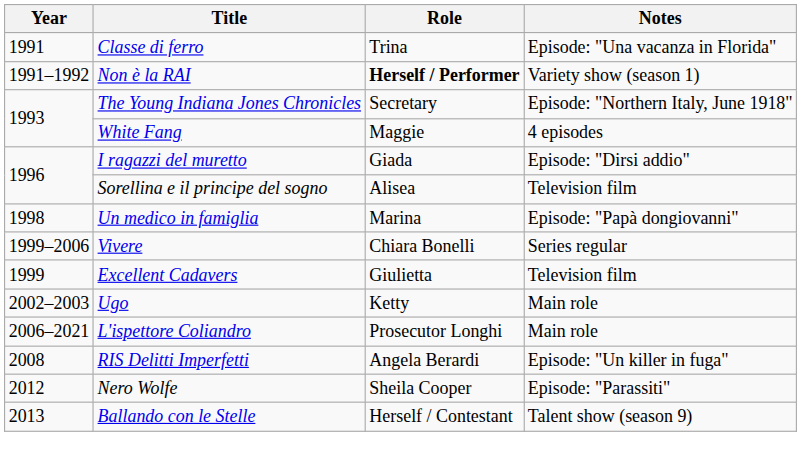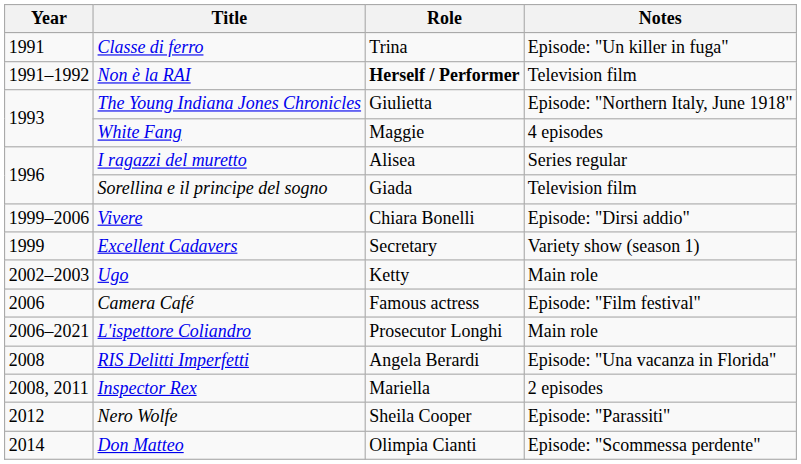Classe di ferro | Notes: Episode: "Una vacanza in Florida" -> Episode: "Un killer in fuga"
Non è la RAI | Notes: Variety show (season 1) -> Television film
The Young Indiana Jones Chronicles | Role: Secretary -> Giulietta
I ragazzi del muretto | Role: Giada -> Alisea
I ragazzi del muretto | Notes: Episode: "Dirsi addio" -> Series regular
Sorellina e il principe del sogno | Role: Alisea -> Giada
- row: 1998 | Un medico in famiglia | Marina | Episode: "Papà dongiovanni"
Vivere | Notes: Series regular -> Episode: "Dirsi addio"
Excellent Cadavers | Role: Giulietta -> Secretary
Excellent Cadavers | Notes: Television film -> Variety show (season 1)
+ row: 2006 | Camera Café | Famous actress | Episode: "Film festival"
RIS Delitti Imperfetti | Notes: Episode: "Un killer in fuga" -> Episode: "Una vacanza in Florida"
+ row: 2008, 2011 | Inspector Rex | Mariella | 2 episodes
- row: 2013 | Ballando con le Stelle | Herself / Contestant | Talent show (season 9)
+ row: 2014 | Don Matteo | Olimpia Cianti | Episode: "Scommessa perdente"
